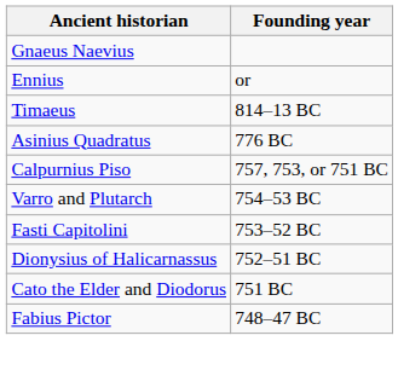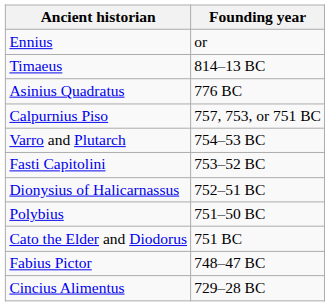- row: Gnaeus Naevius
+ row: Polybius | 751–50 BC
+ row: Cincius Alimentus | 729–28 BC
